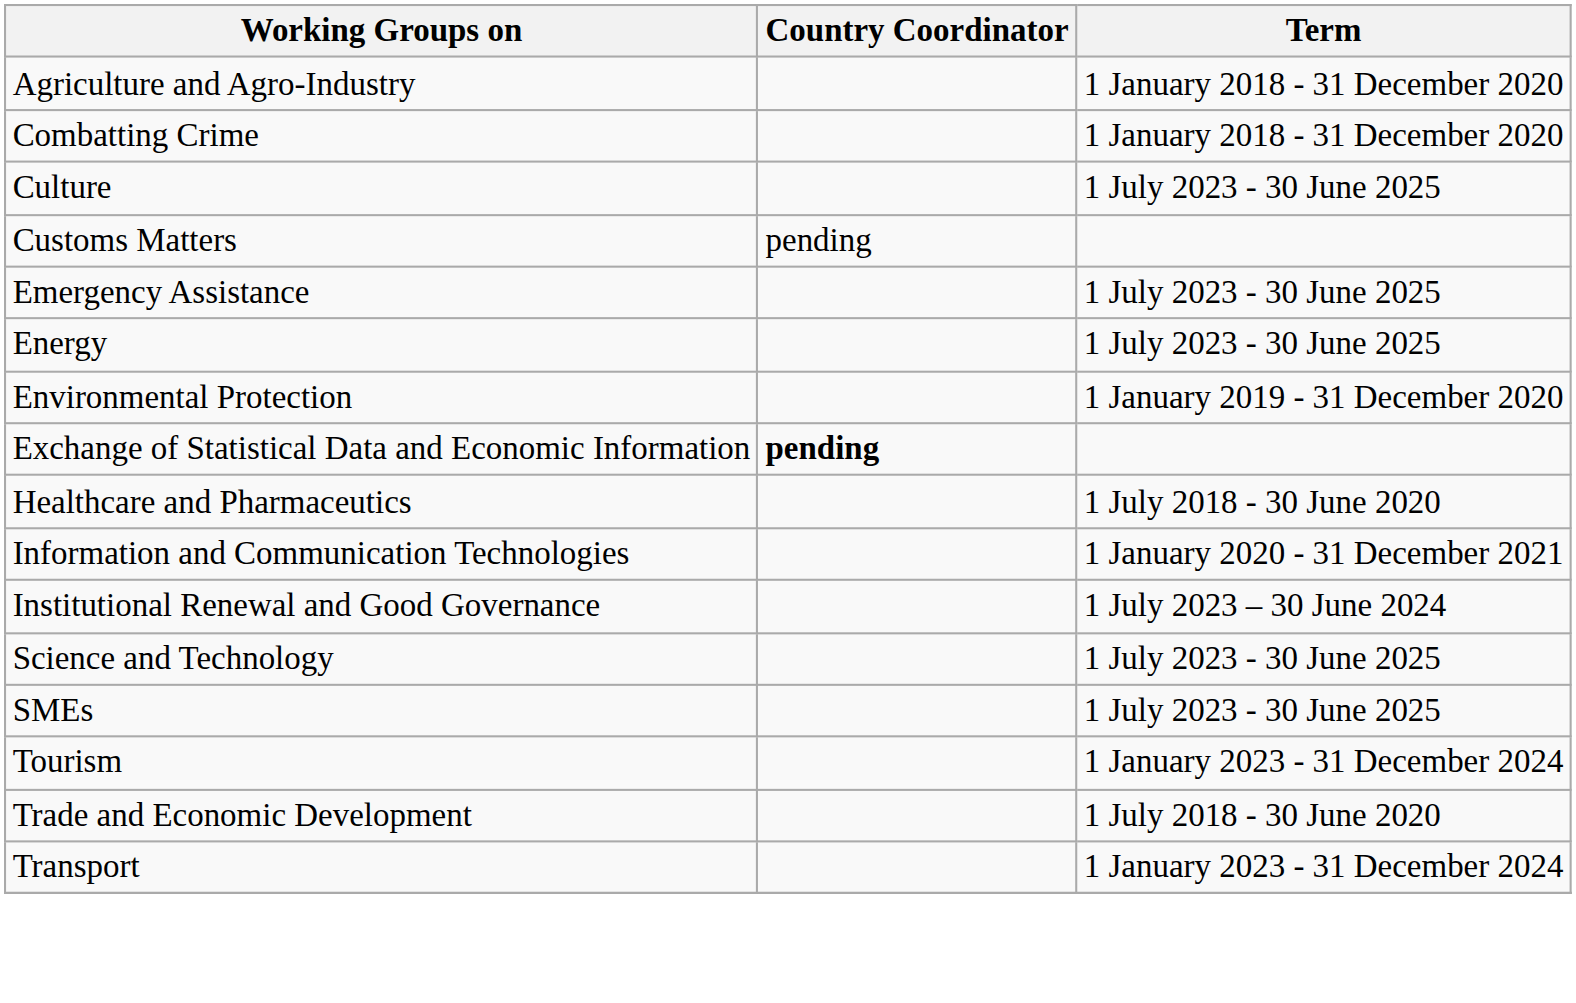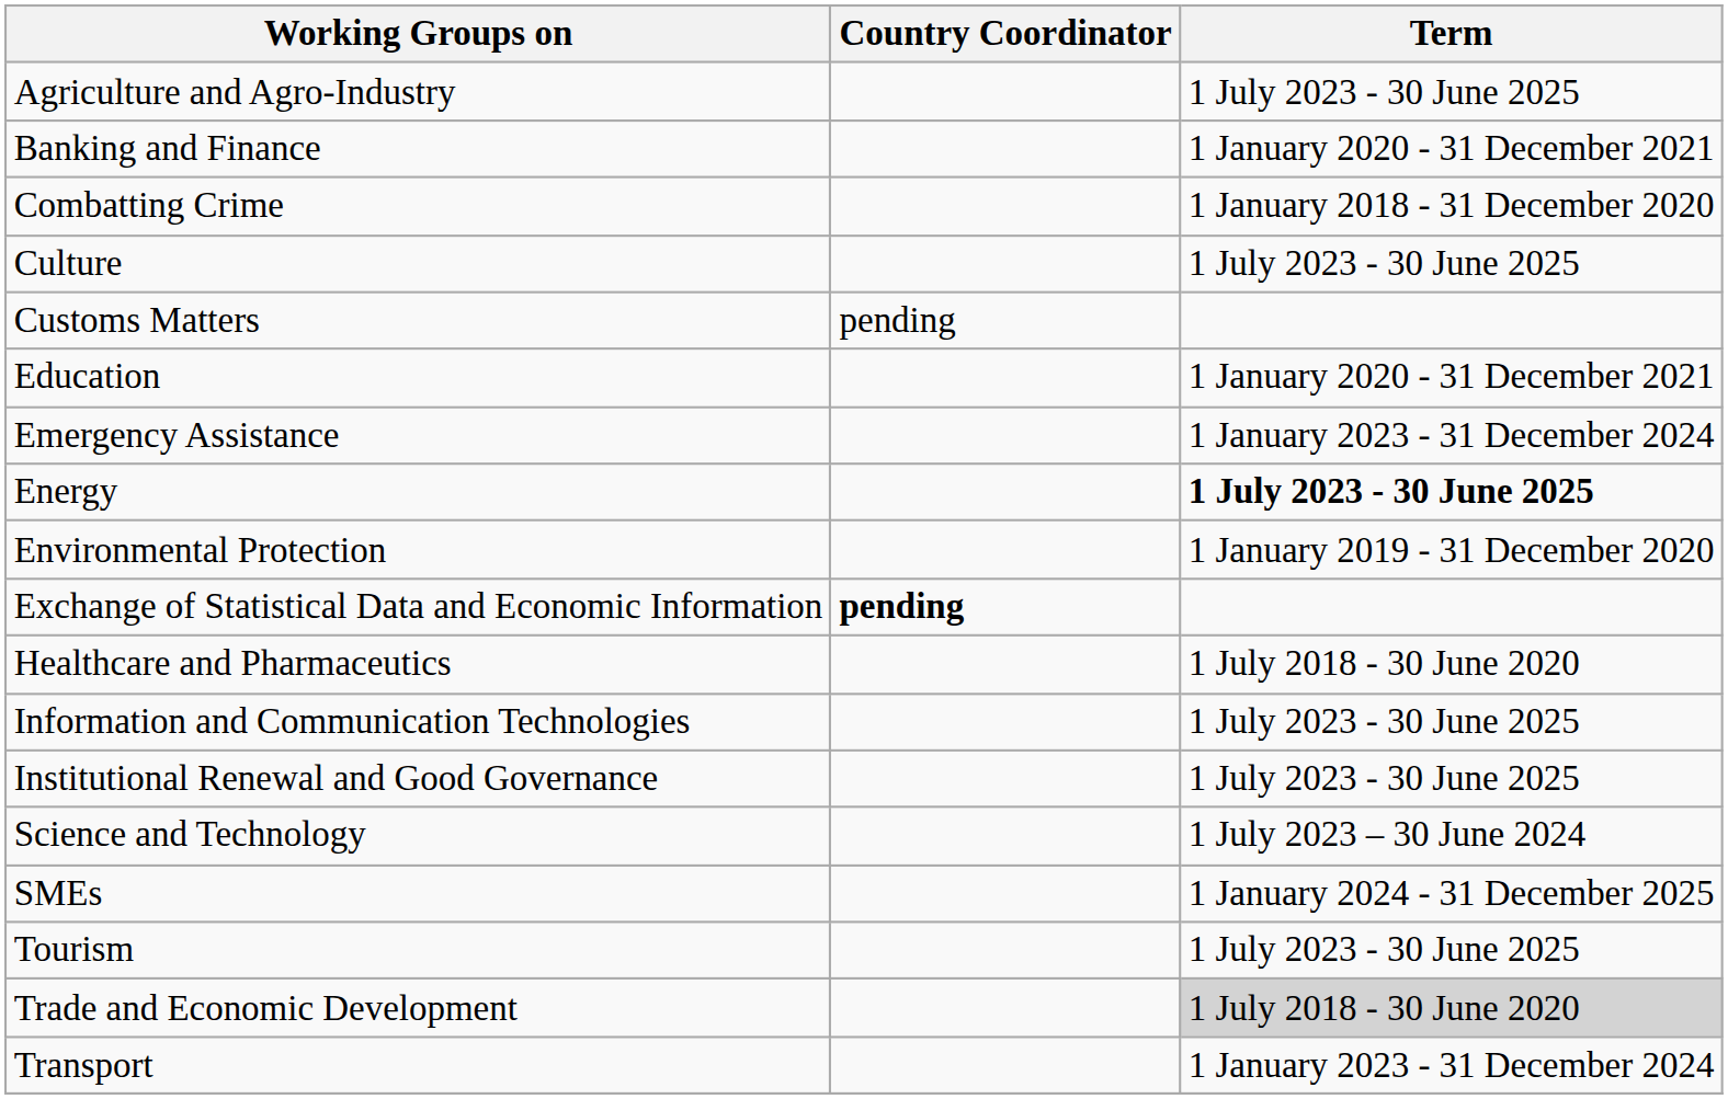Agriculture and Agro-Industry | Term: 1 January 2018 - 31 December 2020 -> 1 July 2023 - 30 June 2025
+ row: Banking and Finance | 1 January 2020 - 31 December 2021
+ row: Education | 1 January 2020 - 31 December 2021
Emergency Assistance | Term: 1 July 2023 - 30 June 2025 -> 1 January 2023 - 31 December 2024
Energy | Term: normal -> bold
Information and Communication Technologies | Term: 1 January 2020 - 31 December 2021 -> 1 July 2023 - 30 June 2025
Institutional Renewal and Good Governance | Term: 1 July 2023 – 30 June 2024 -> 1 July 2023 - 30 June 2025
Science and Technology | Term: 1 July 2023 - 30 June 2025 -> 1 July 2023 – 30 June 2024
SMEs | Term: 1 July 2023 - 30 June 2025 -> 1 January 2024 - 31 December 2025
Tourism | Term: 1 January 2023 - 31 December 2024 -> 1 July 2023 - 30 June 2025
Trade and Economic Development | Term: no background -> lightgrey background
